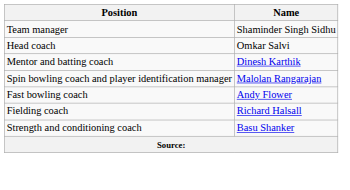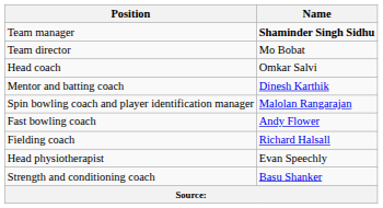Team manager | Name: normal -> bold
+ row: Team director | Mo Bobat
+ row: Head physiotherapist | Evan Speechly
